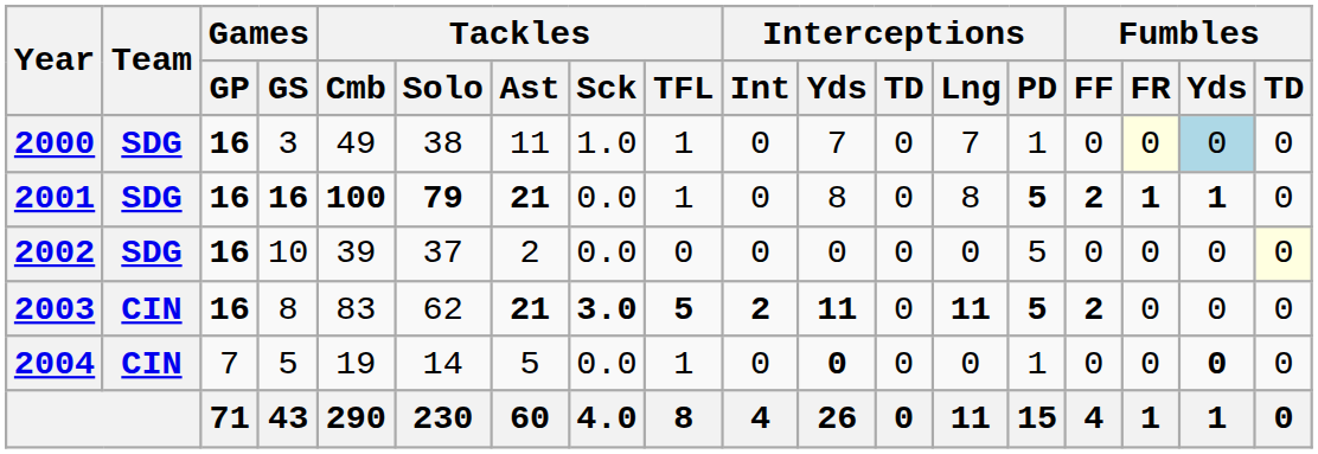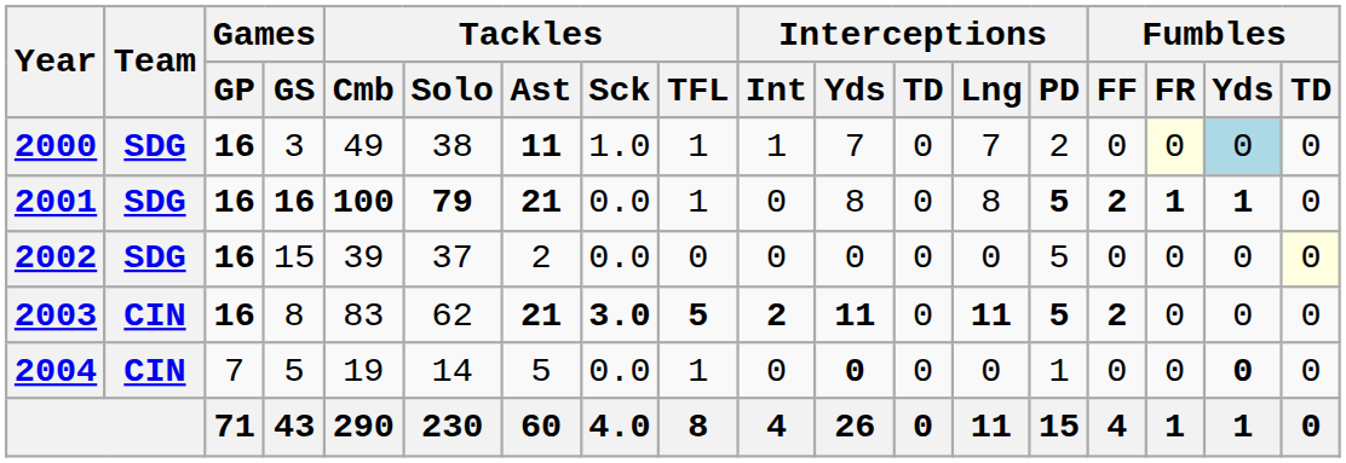2000 | Tackles / Ast: normal -> bold
2000 | Interceptions / Int: 0 -> 1
2000 | Interceptions / PD: 1 -> 2
2002 | Games / GS: 10 -> 15
